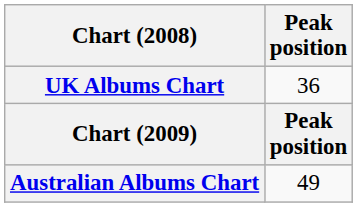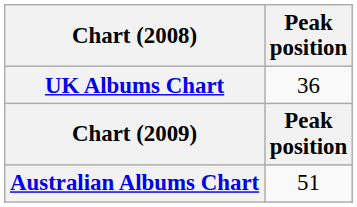Australian Albums Chart | Peak position: 49 -> 51
